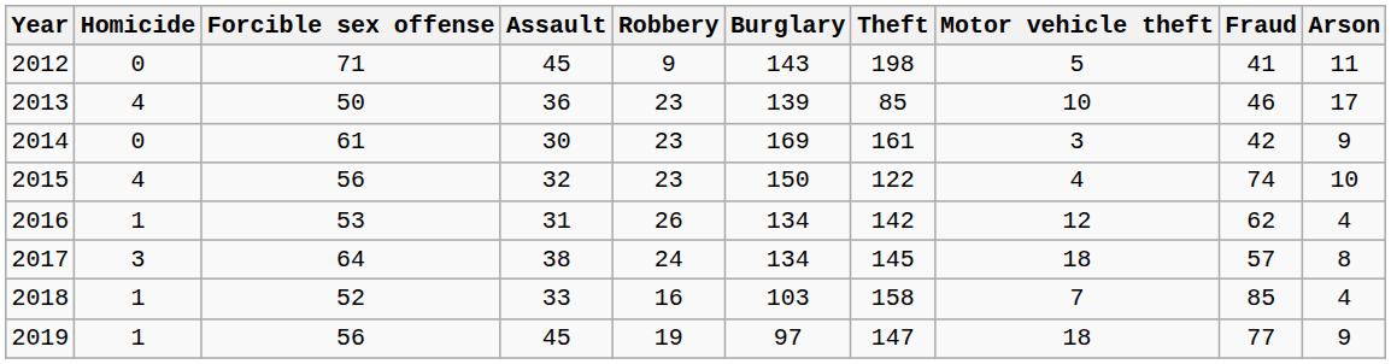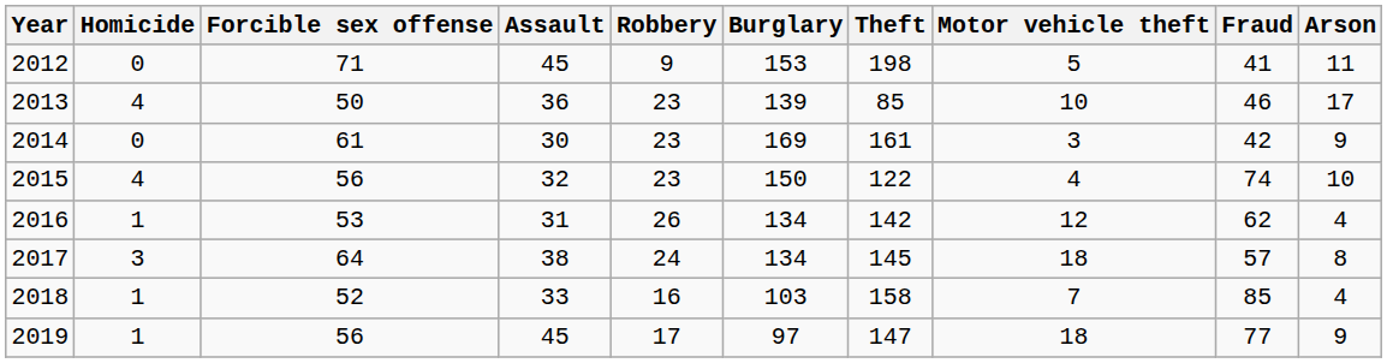2012 | Burglary: 143 -> 153
2019 | Robbery: 19 -> 17
